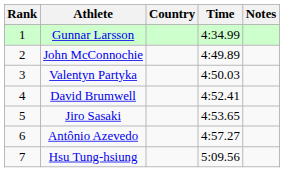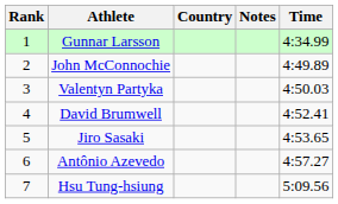columns swapped: Time <-> Notes
